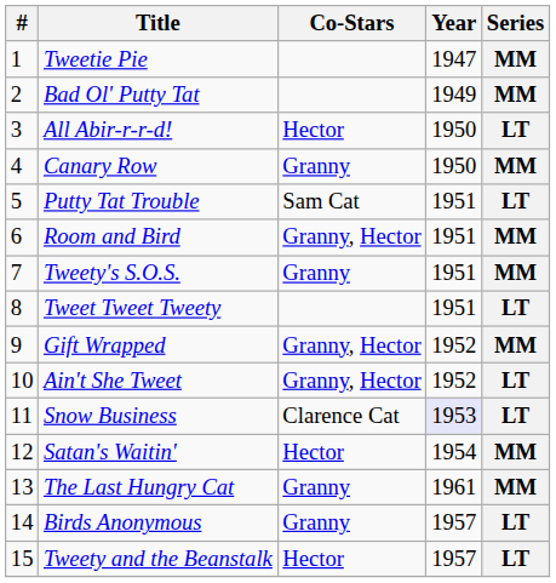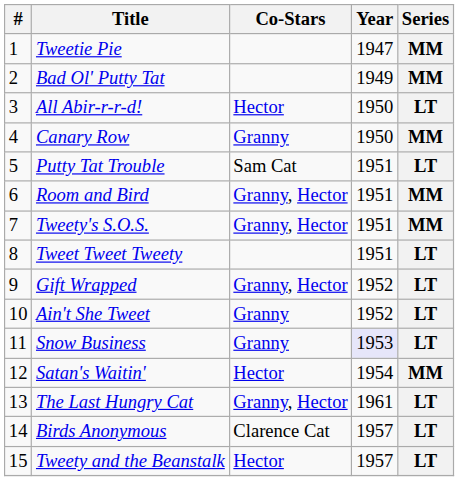Tweety's S.O.S. | Co-Stars: Granny -> Granny, Hector
Gift Wrapped | Series: MM -> LT
Ain't She Tweet | Co-Stars: Granny, Hector -> Granny
Snow Business | Co-Stars: Clarence Cat -> Granny
The Last Hungry Cat | Co-Stars: Granny -> Granny, Hector
The Last Hungry Cat | Series: MM -> LT
Birds Anonymous | Co-Stars: Granny -> Clarence Cat
